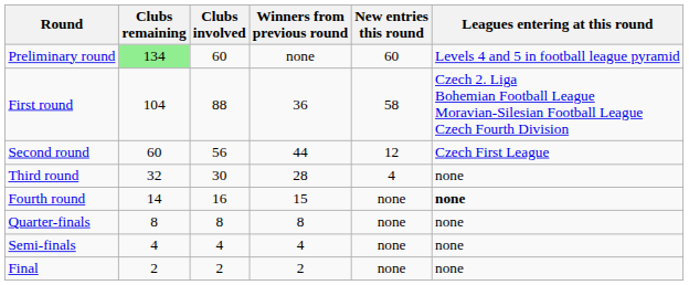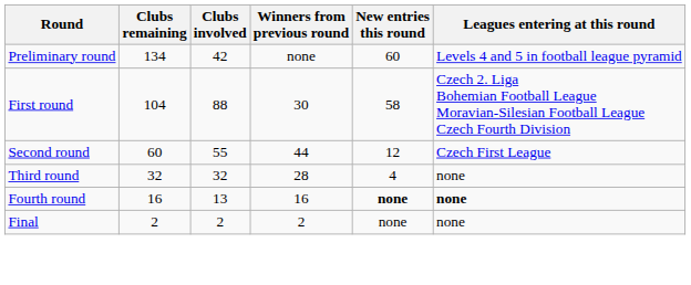Preliminary round | Clubs remaining: lightgreen background -> no background
Preliminary round | Clubs involved: 60 -> 42
First round | Winners from previous round: 36 -> 30
Second round | Clubs involved: 56 -> 55
Third round | Clubs involved: 30 -> 32
Fourth round | Clubs remaining: 14 -> 16
Fourth round | Clubs involved: 16 -> 13
Fourth round | Winners from previous round: 15 -> 16
Fourth round | New entries this round: normal -> bold
- row: Quarter-finals | 8 | 8 | 8 | none | none
- row: Semi-finals | 4 | 4 | 4 | none | none
